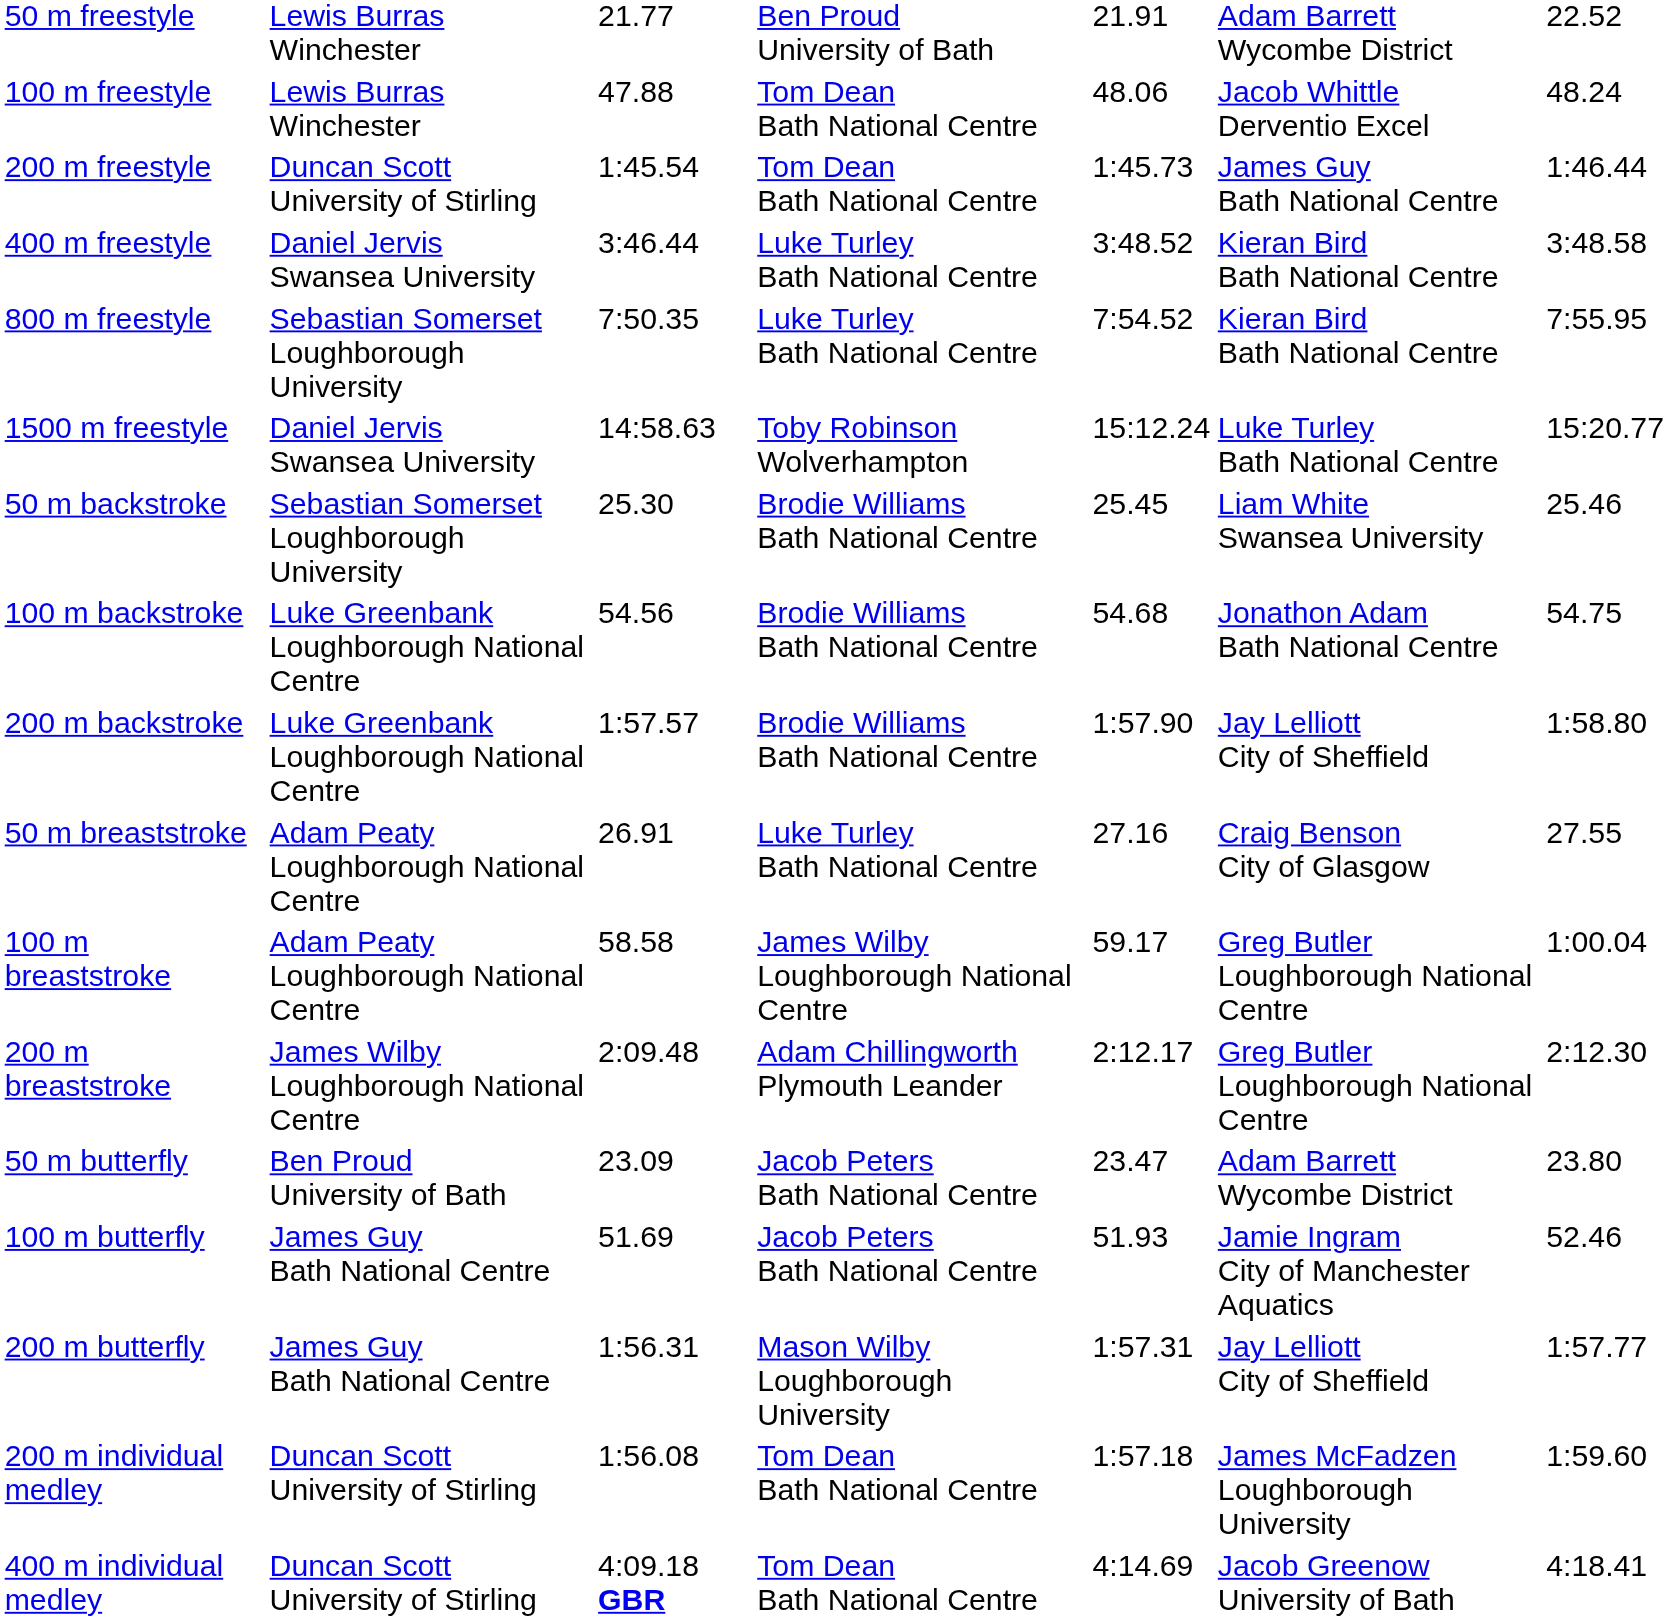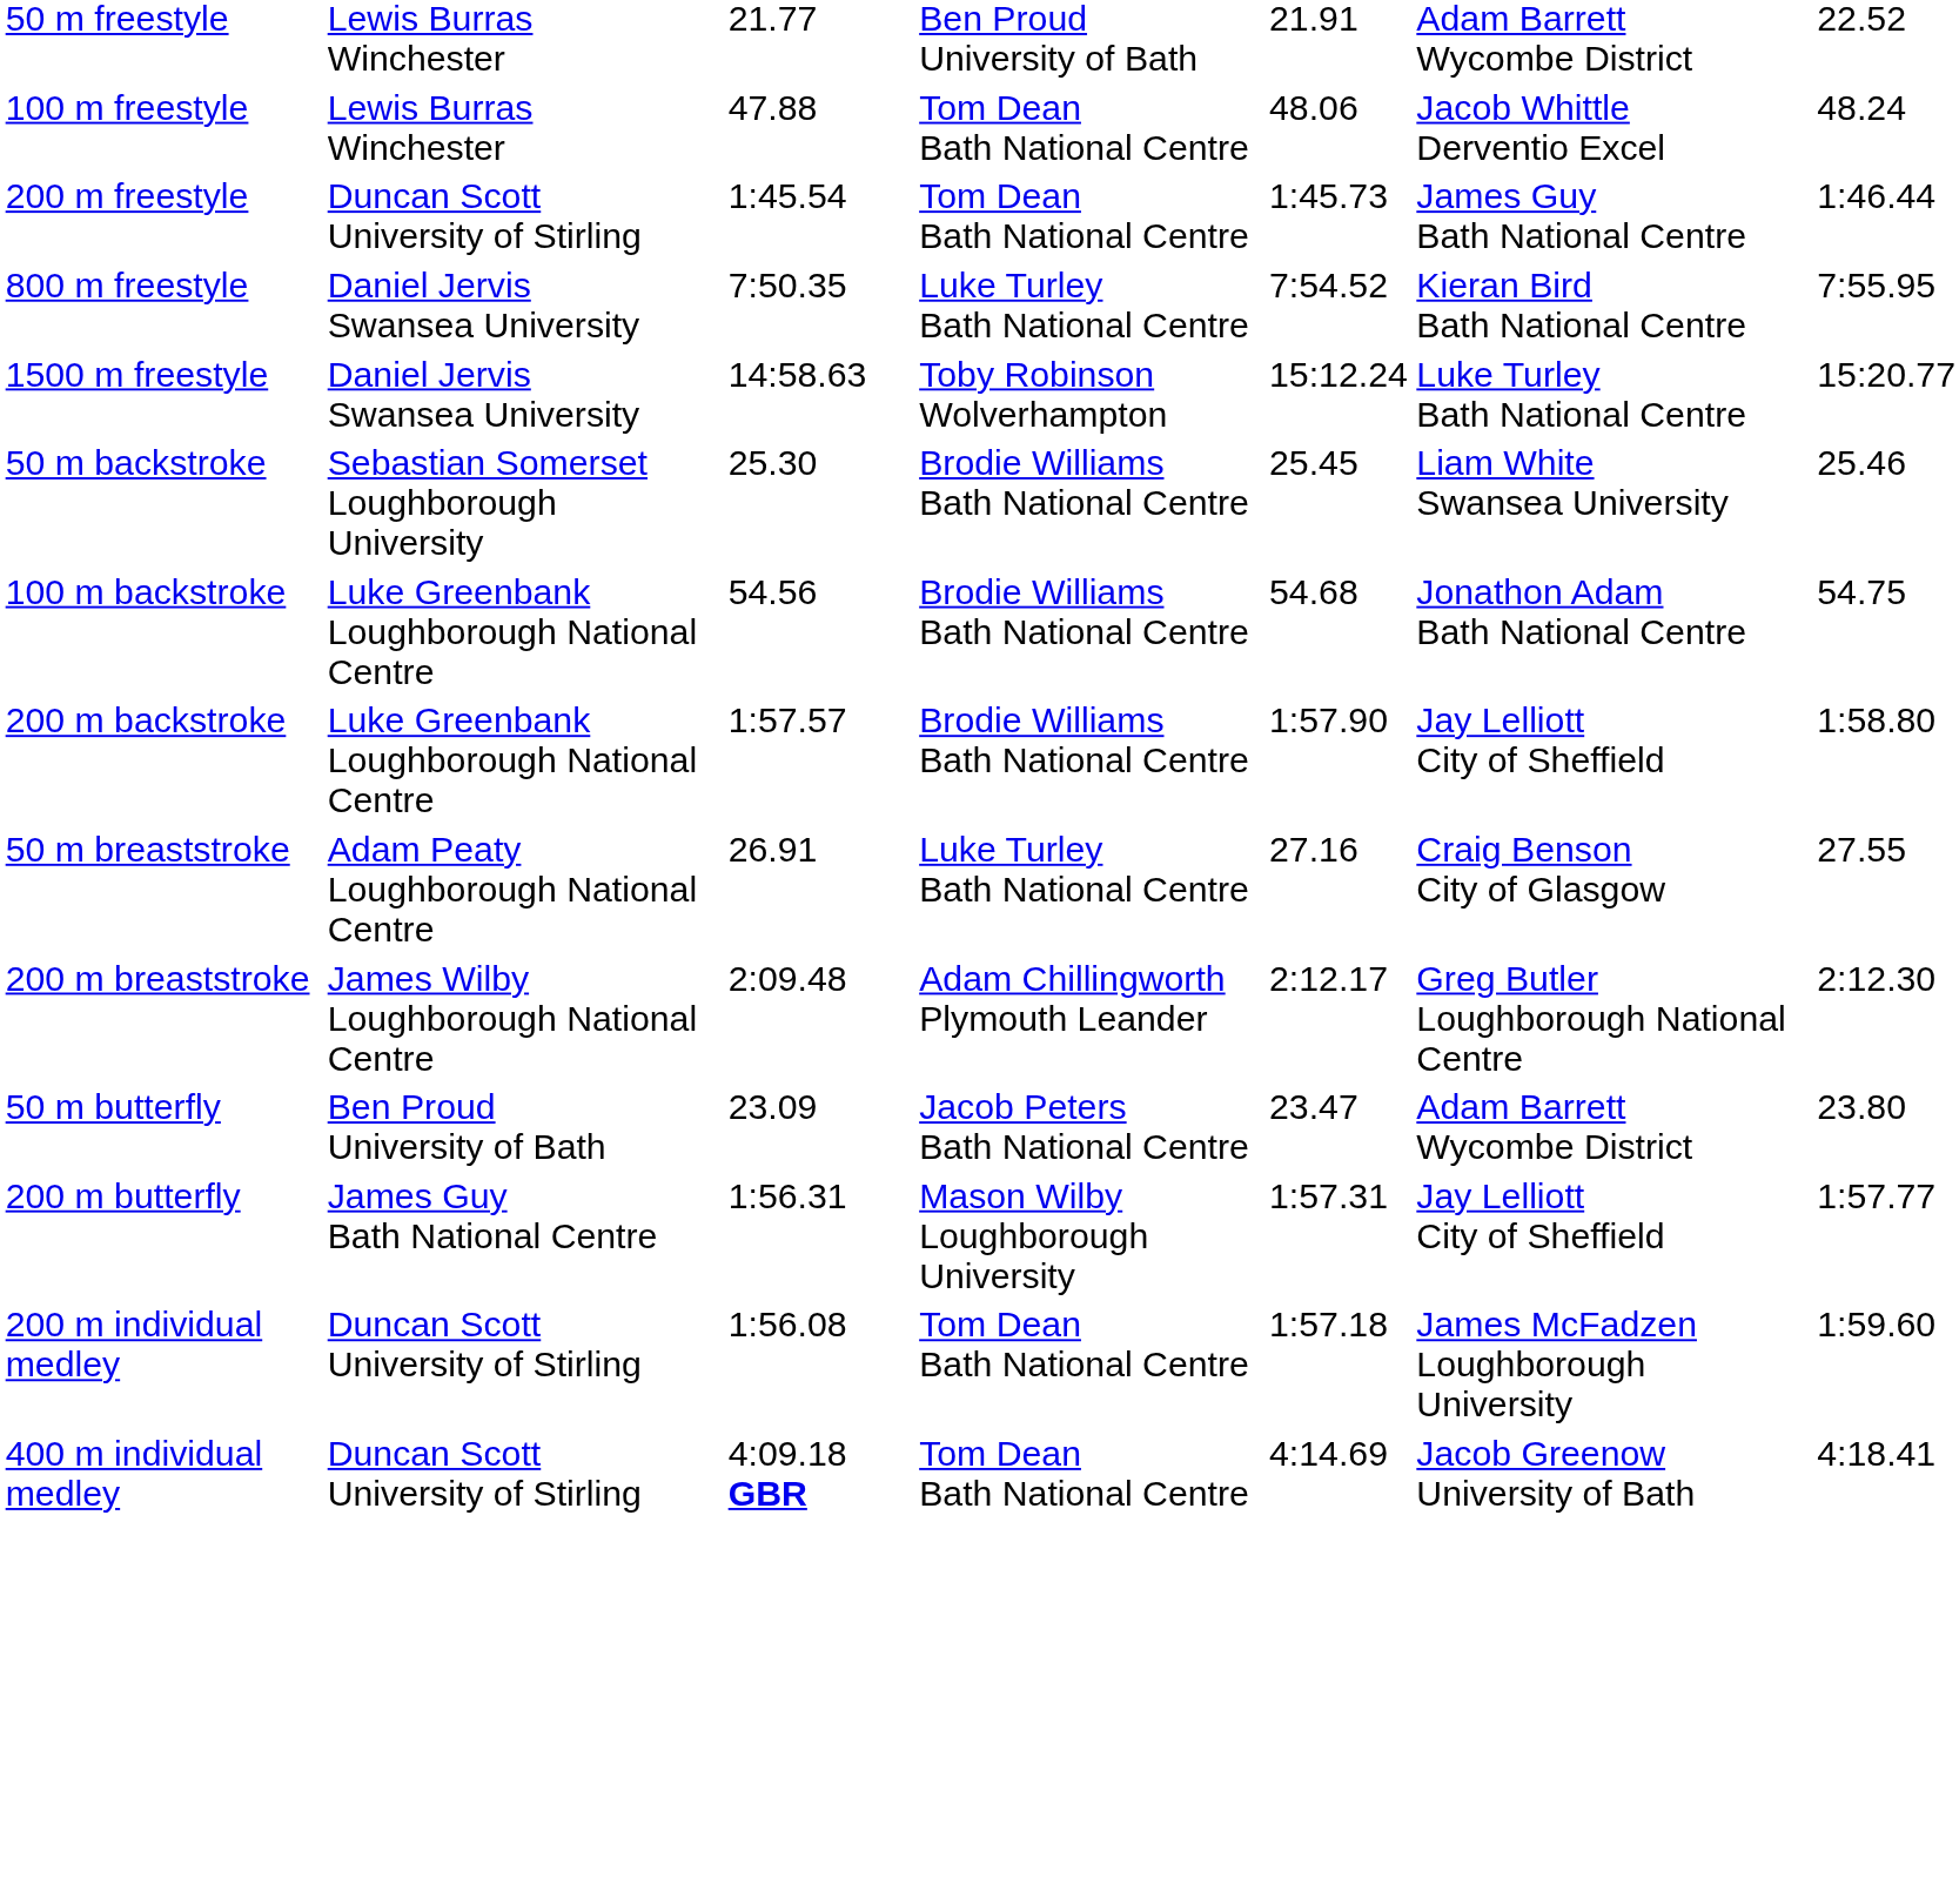- row: 400 m freestyle | Daniel Jervis Swansea University | 3:46.44 | Luke Turley Bath National Centre | 3:48.52 | Kieran Bird Bath National Centre | 3:48.58
800 m freestyle | column 2: Sebastian Somerset Loughborough University -> Daniel Jervis Swansea University
- row: 100 m breaststroke | Adam Peaty Loughborough National Centre | 58.58 | James Wilby Loughborough National Centre | 59.17 | Greg Butler Loughborough National Centre | 1:00.04
- row: 100 m butterfly | James Guy Bath National Centre | 51.69 | Jacob Peters Bath National Centre | 51.93 | Jamie Ingram City of Manchester Aquatics | 52.46
